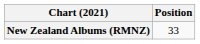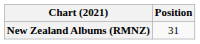New Zealand Albums (RMNZ) | Position: 33 -> 31
